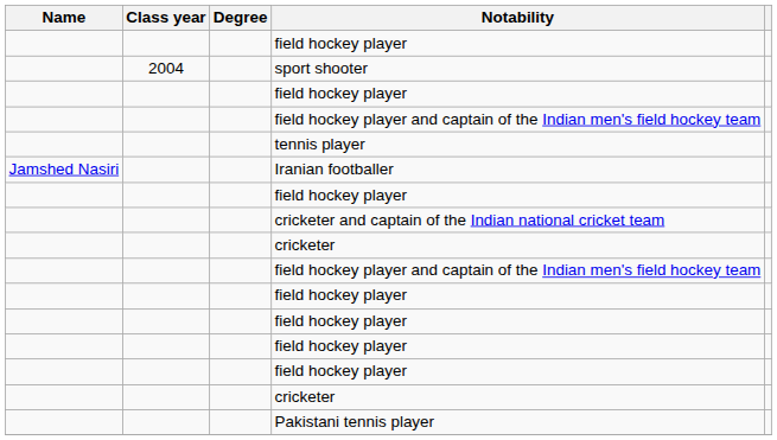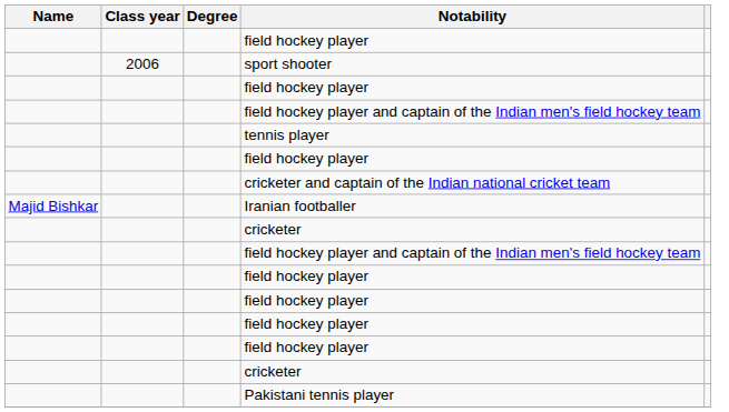sport shooter | Class year: 2004 -> 2006
- row: Jamshed Nasiri | Iranian footballer
+ row: Majid Bishkar | Iranian footballer
